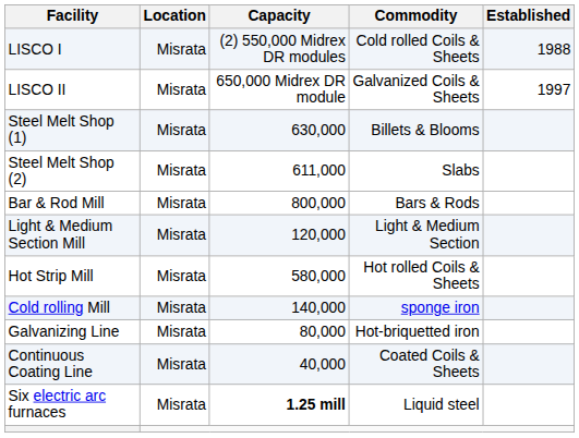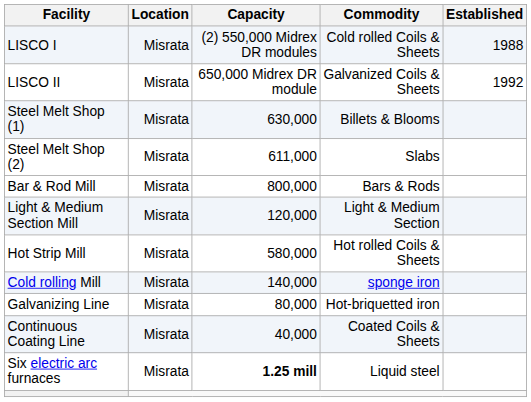LISCO II | Established: 1997 -> 1992
